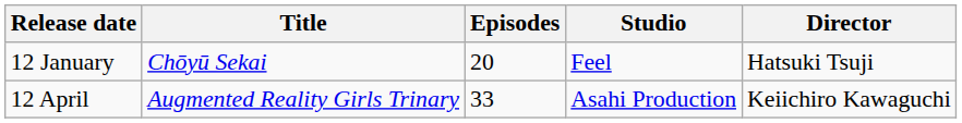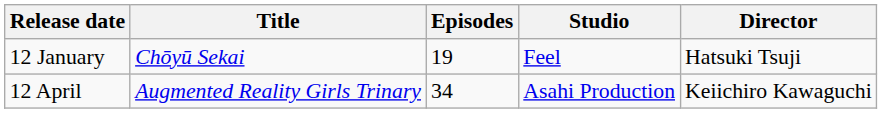12 January | Episodes: 20 -> 19
12 April | Episodes: 33 -> 34
